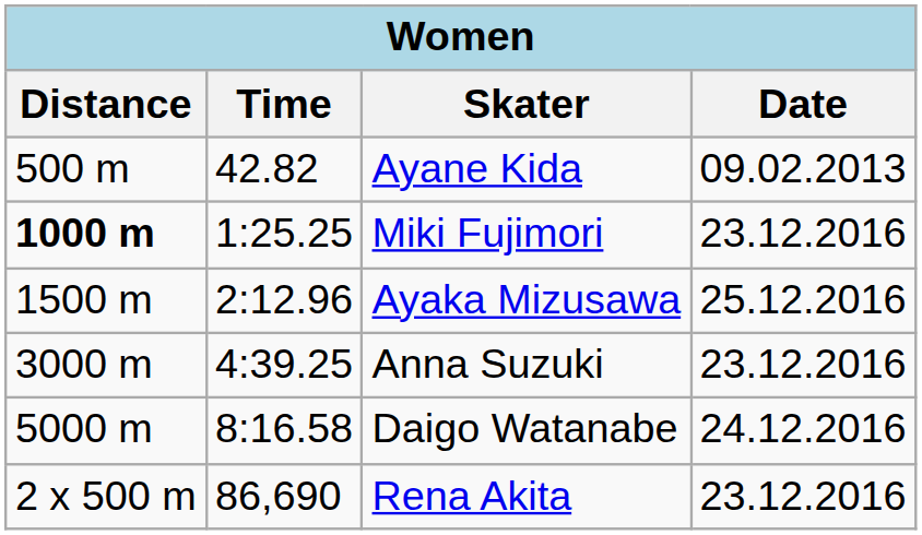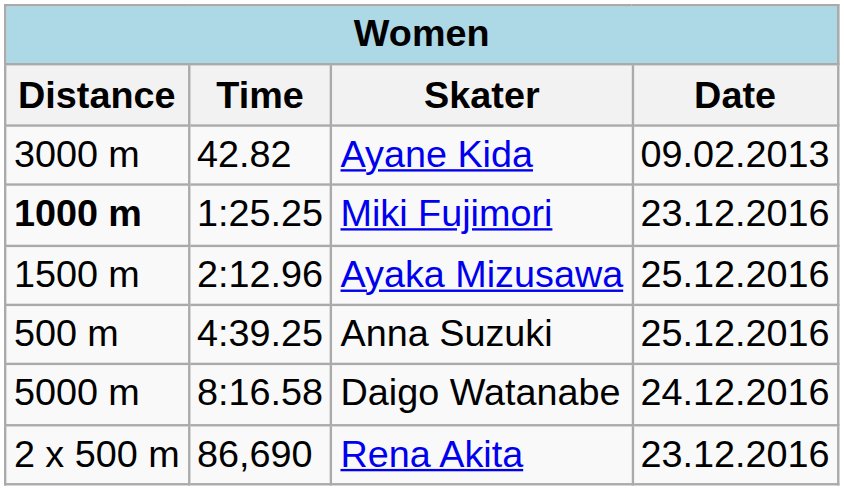Ayane Kida | Distance: 500 m -> 3000 m
Anna Suzuki | Distance: 3000 m -> 500 m
Anna Suzuki | Date: 23.12.2016 -> 25.12.2016
